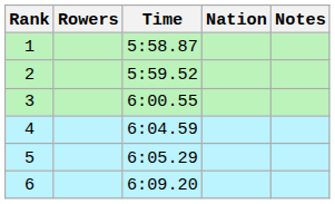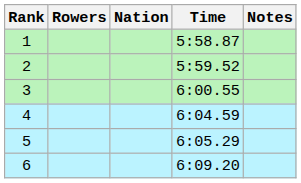columns swapped: Nation <-> Time
